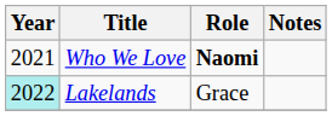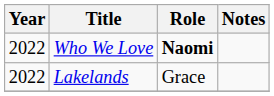Who We Love | Year: 2021 -> 2022
Lakelands | Year: paleturquoise background -> no background
